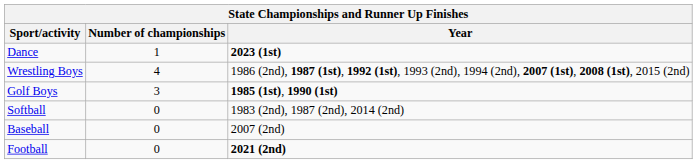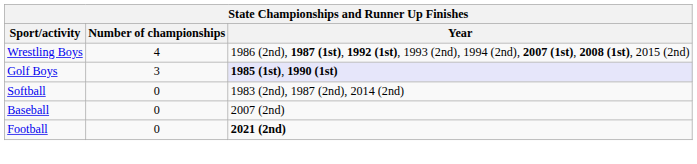- row: Dance | 1 | 2023 (1st)
Golf Boys | Year: no background -> lavender background
